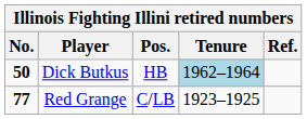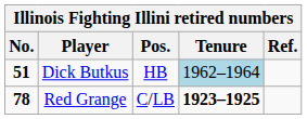Dick Butkus | No.: 50 -> 51
Red Grange | No.: 77 -> 78
Red Grange | Tenure: normal -> bold
